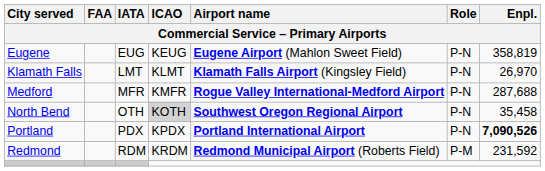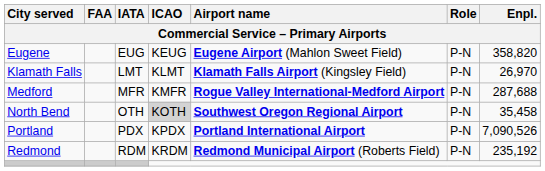Eugene | Enpl.: 358,819 -> 358,820
Portland | Enpl.: bold -> normal
Redmond | Role: P-M -> P-N
Redmond | Enpl.: 231,592 -> 235,192
